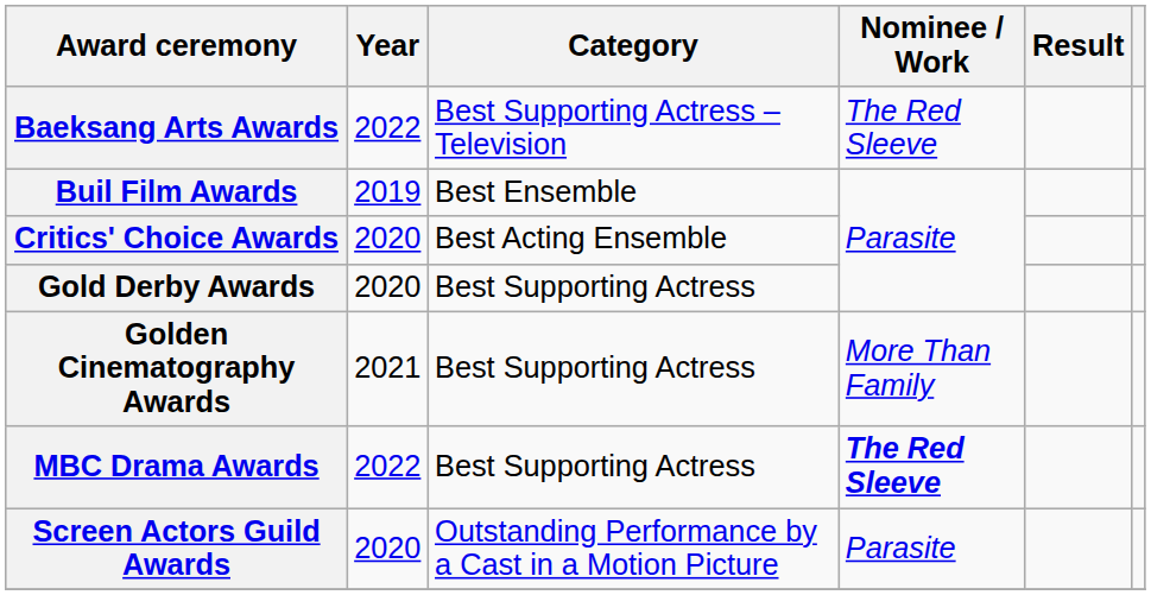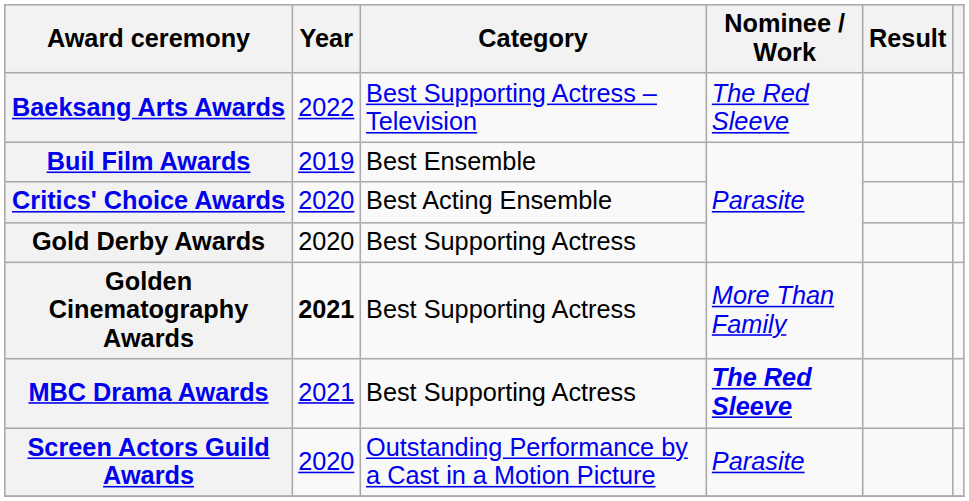Golden Cinematography Awards | Year: normal -> bold
MBC Drama Awards | Year: 2022 -> 2021
